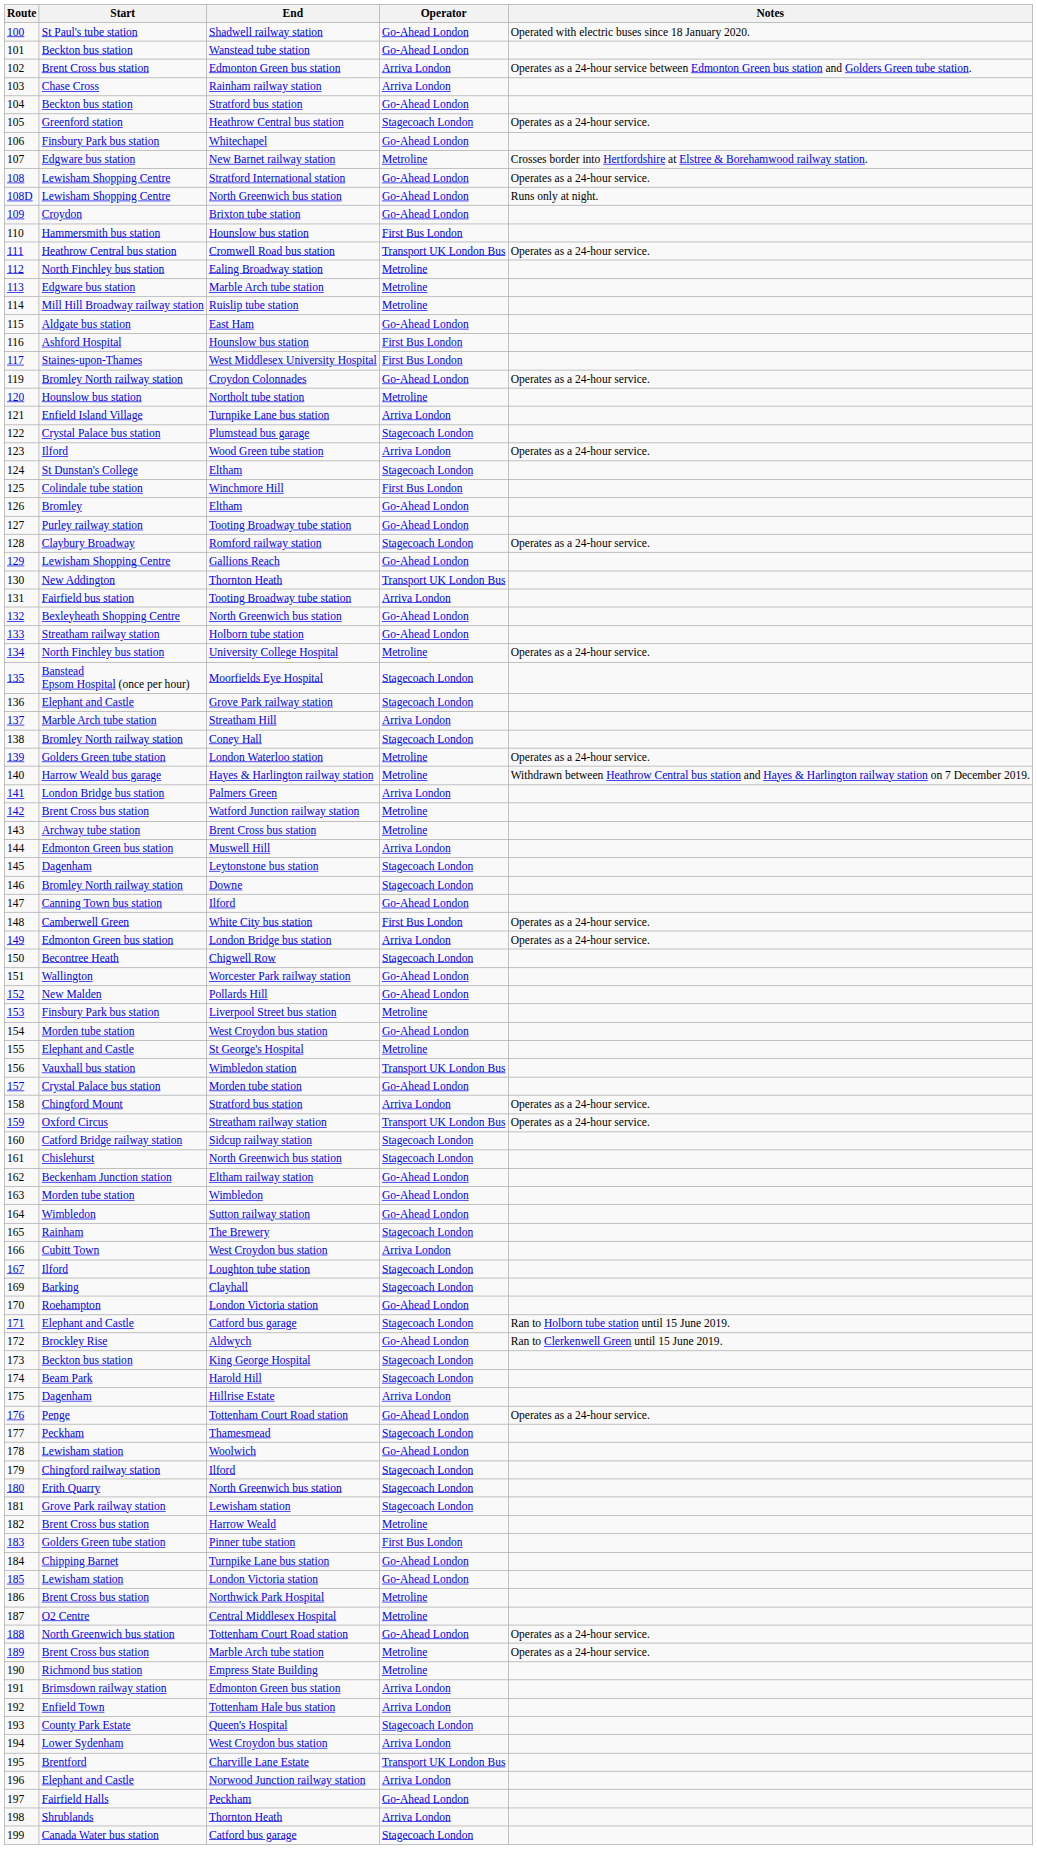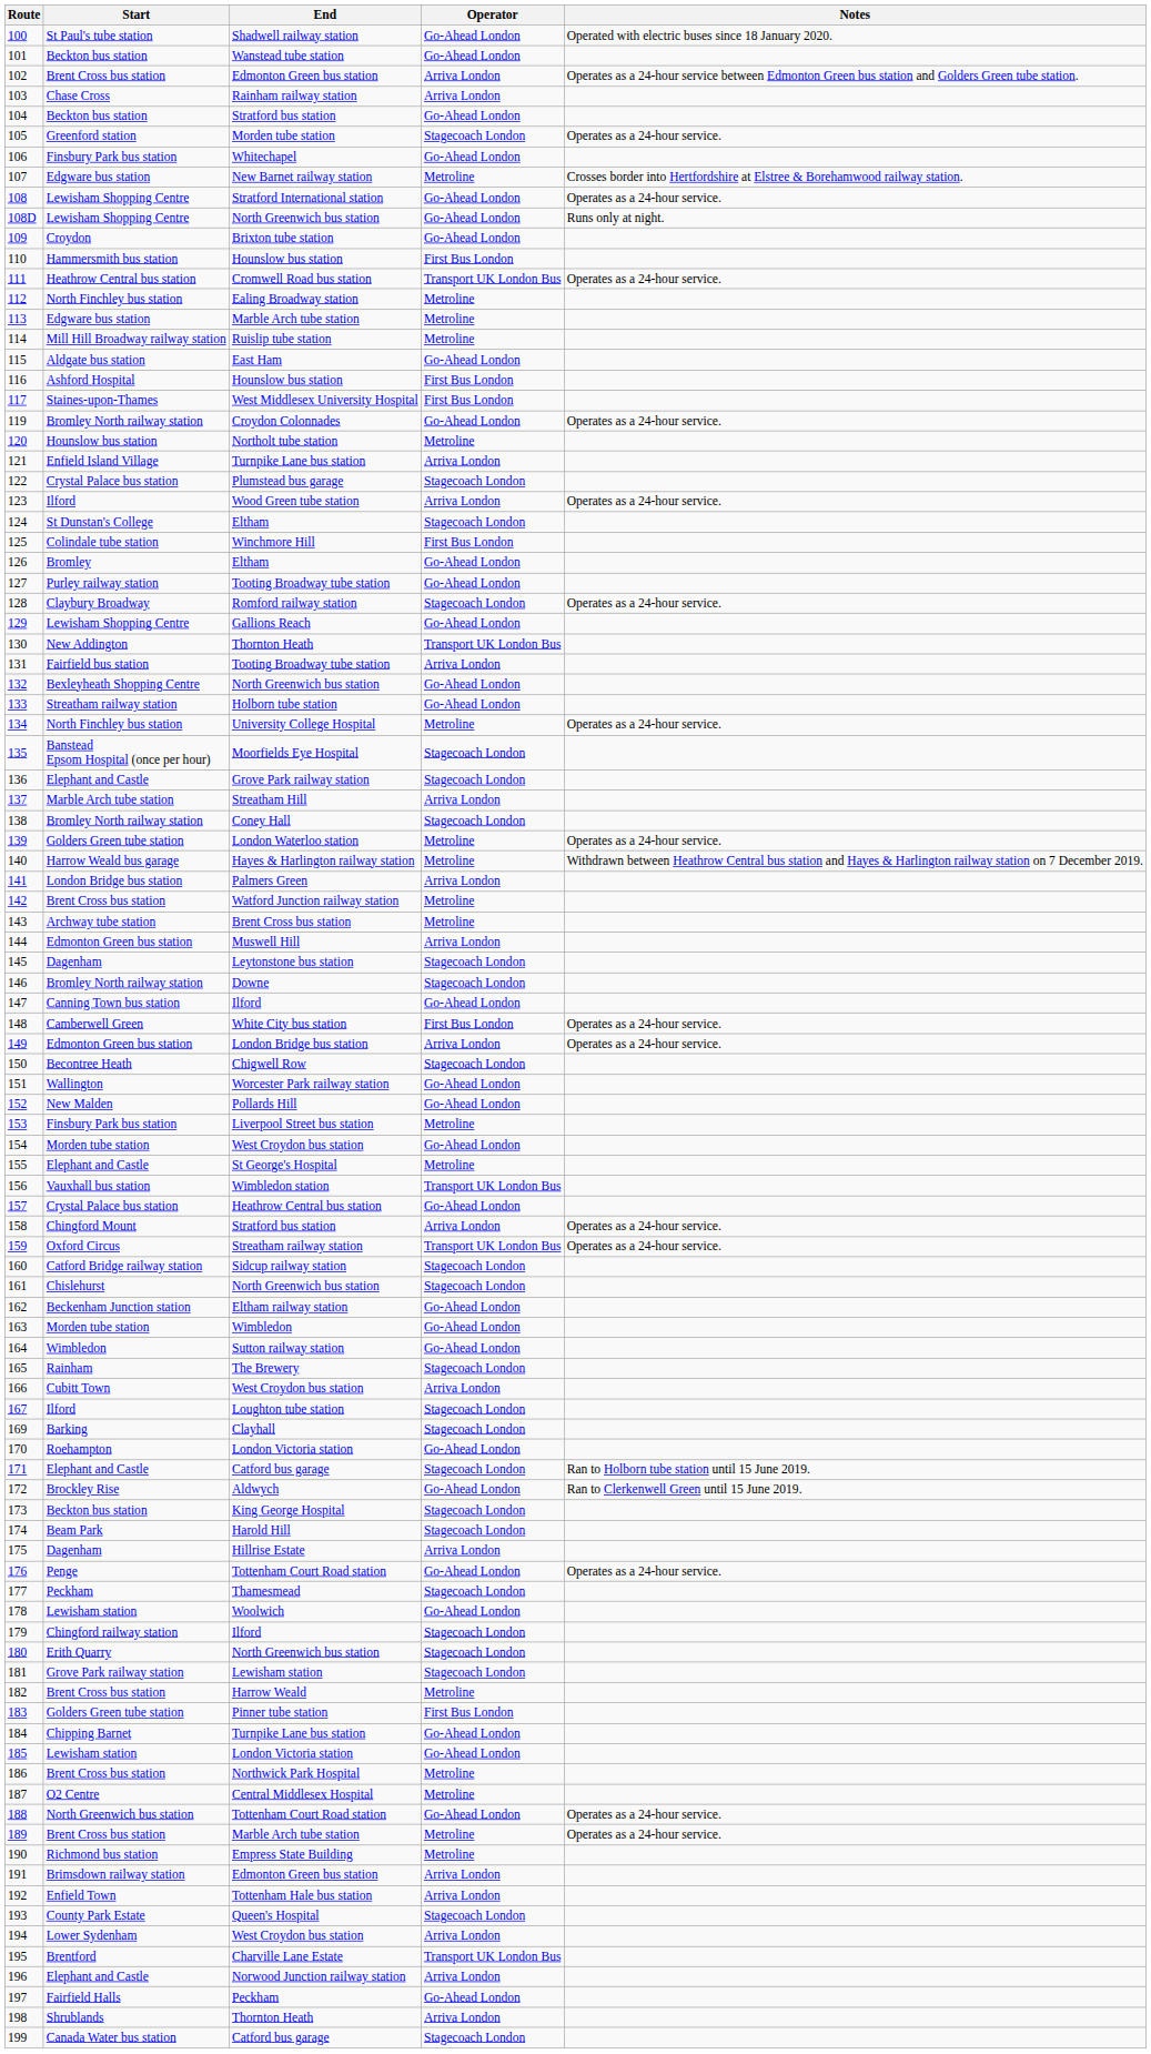105 | End: Heathrow Central bus station -> Morden tube station
157 | End: Morden tube station -> Heathrow Central bus station
